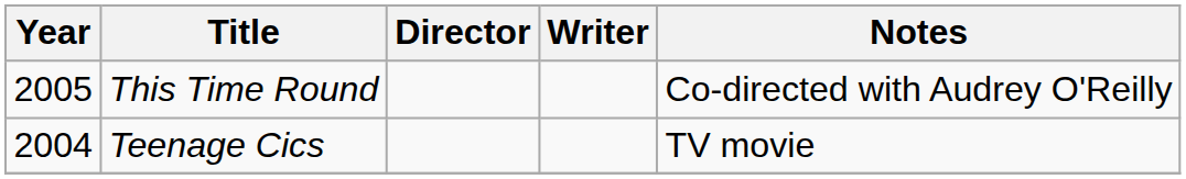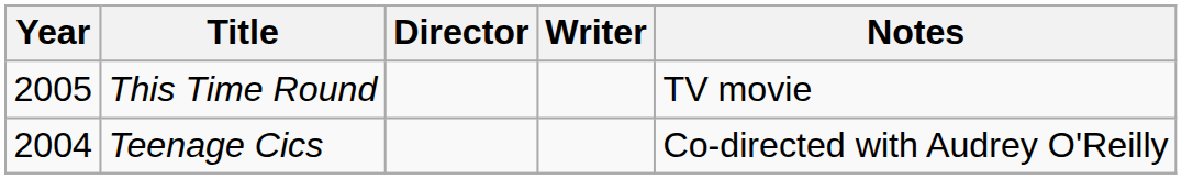This Time Round | Notes: Co-directed with Audrey O'Reilly -> TV movie
Teenage Cics | Notes: TV movie -> Co-directed with Audrey O'Reilly
